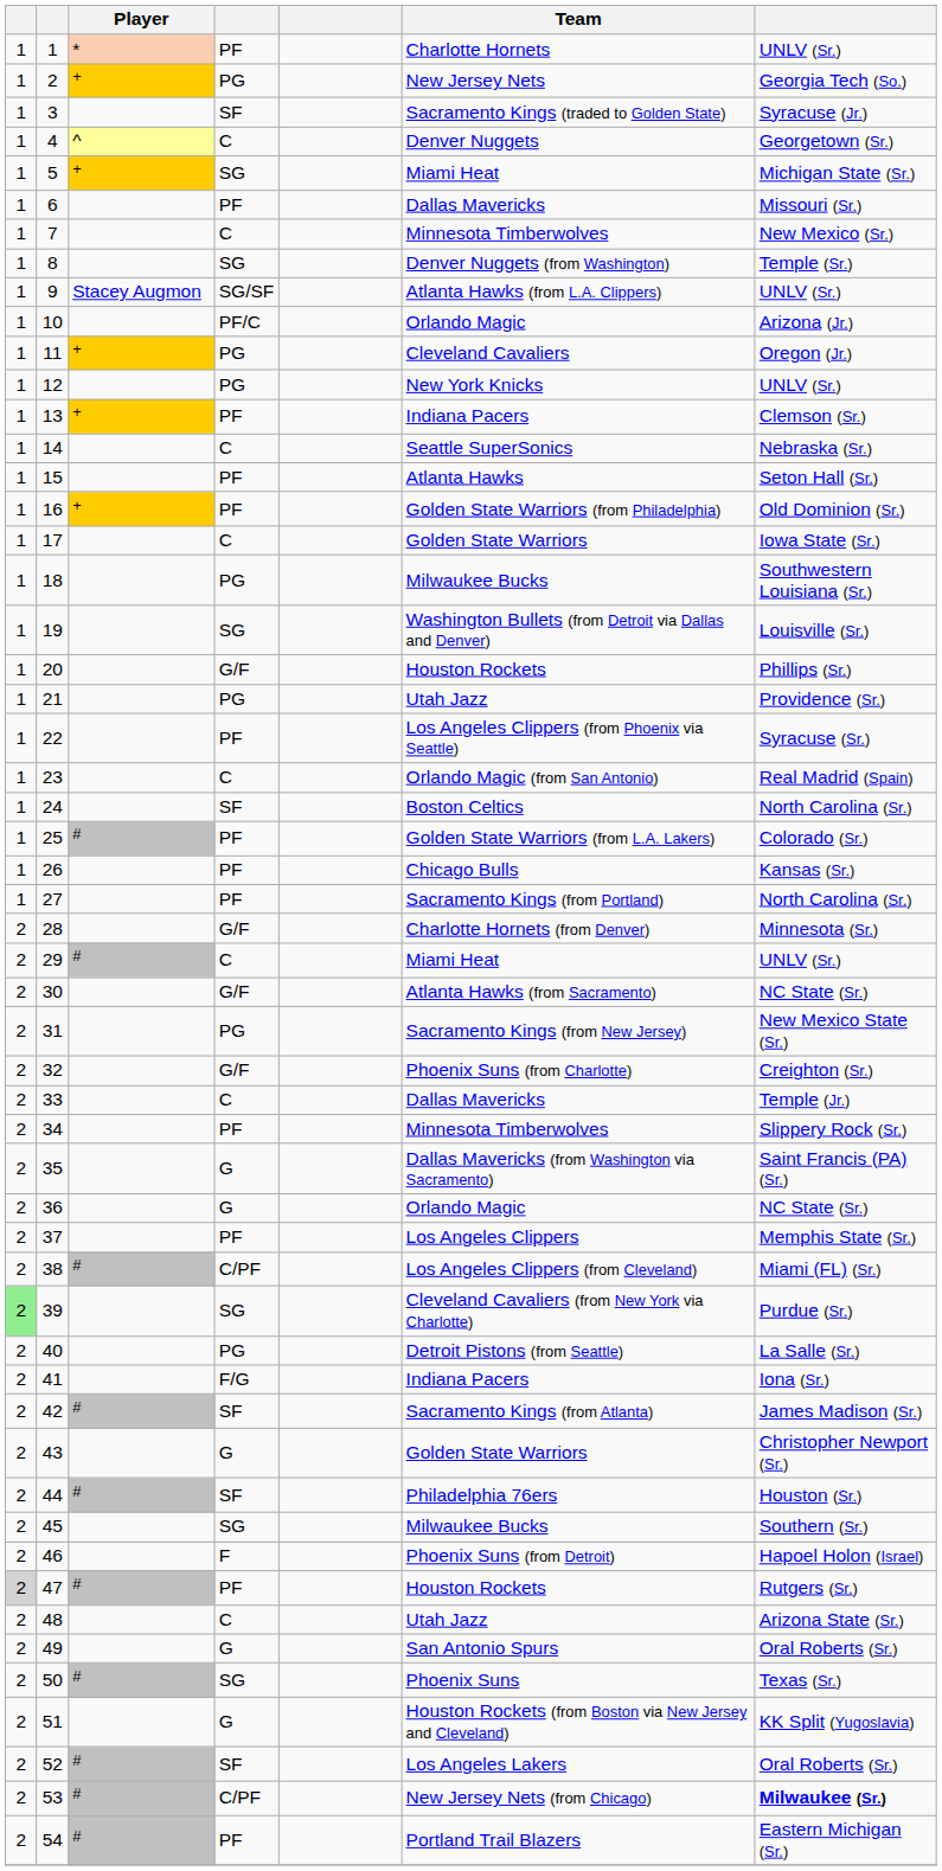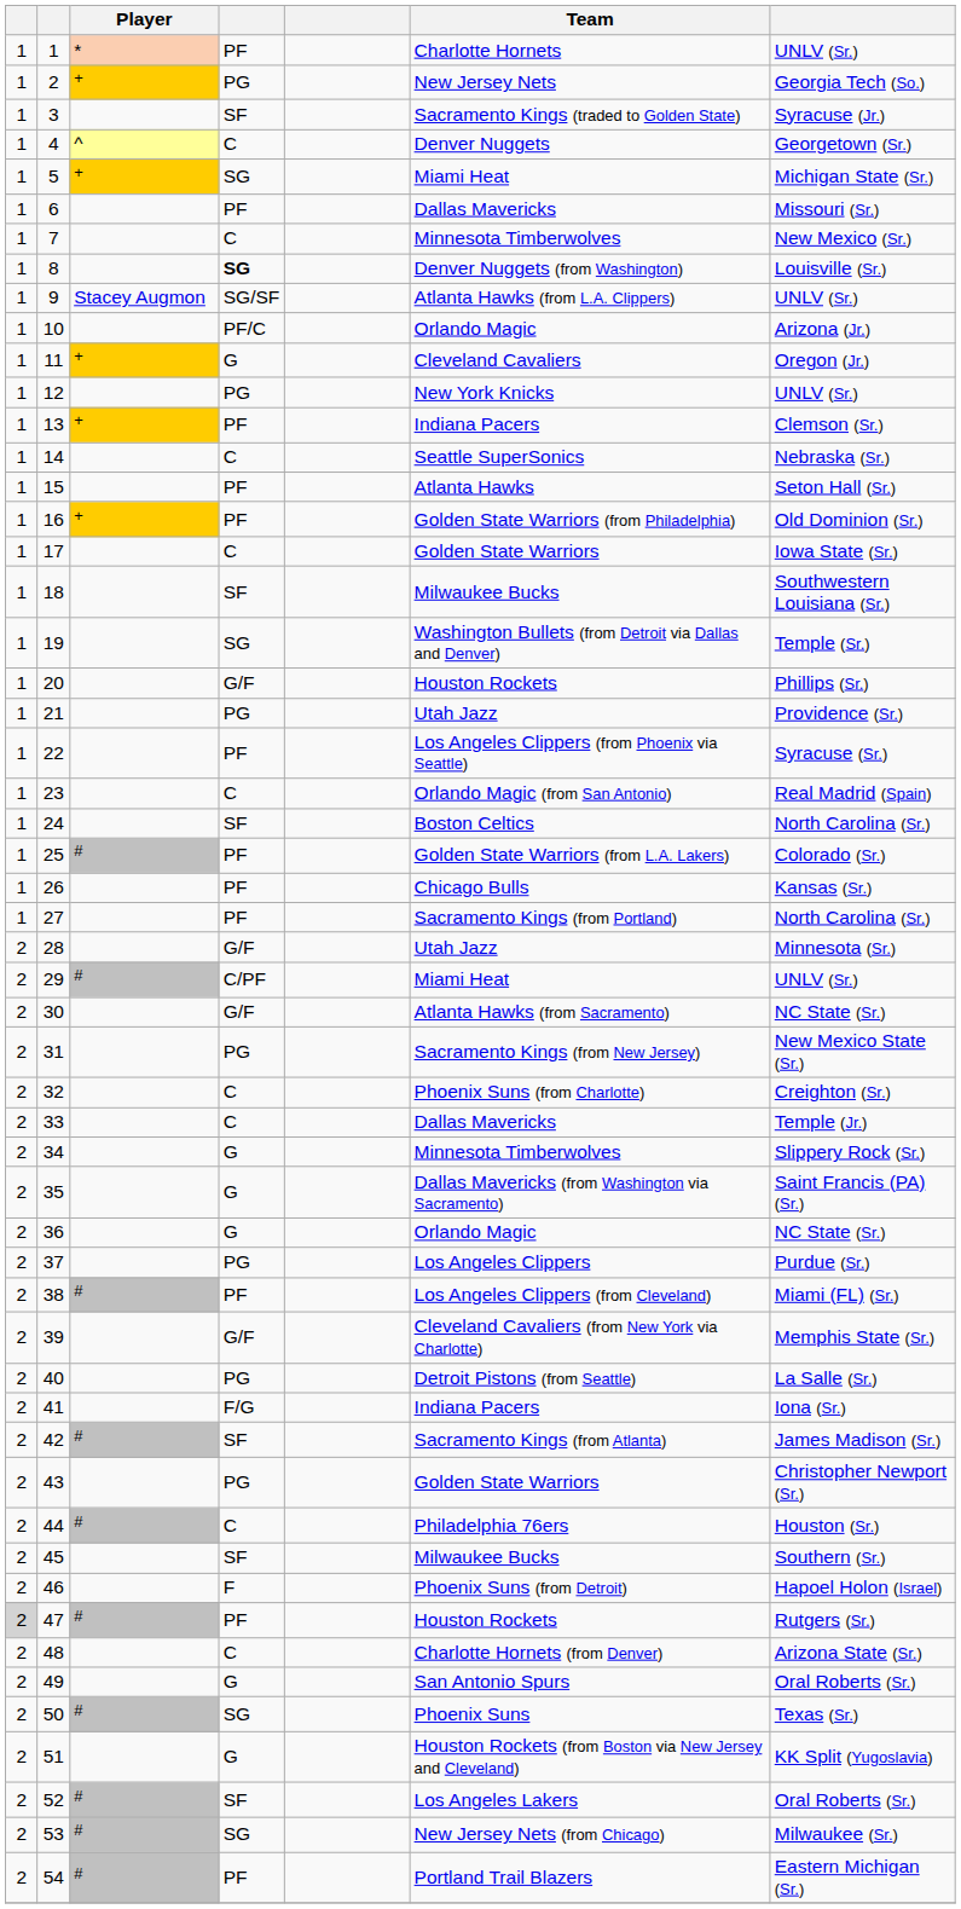8 | column 4: normal -> bold
8 | column 7: Temple (Sr.) -> Louisville (Sr.)
11 | column 4: PG -> G
18 | column 4: PG -> SF
19 | column 7: Louisville (Sr.) -> Temple (Sr.)
28 | Team: Charlotte Hornets (from Denver) -> Utah Jazz
29 | column 4: C -> C/PF
32 | column 4: G/F -> C
34 | column 4: PF -> G
37 | column 4: PF -> PG
37 | column 7: Memphis State (Sr.) -> Purdue (Sr.)
38 | column 4: C/PF -> PF
39 | column 1: lightgreen background -> no background
39 | column 4: SG -> G/F
39 | column 7: Purdue (Sr.) -> Memphis State (Sr.)
43 | column 4: G -> PG
44 | column 4: SF -> C
45 | column 4: SG -> SF
48 | Team: Utah Jazz -> Charlotte Hornets (from Denver)
53 | column 4: C/PF -> SG
53 | column 7: bold -> normal
